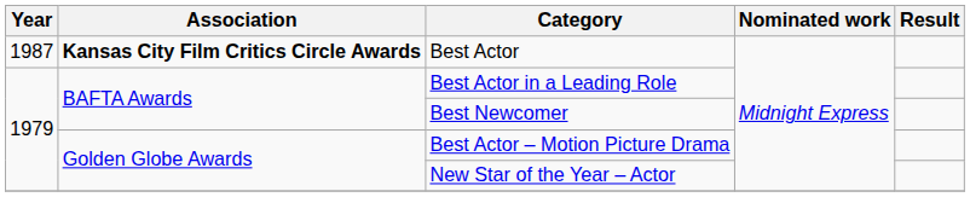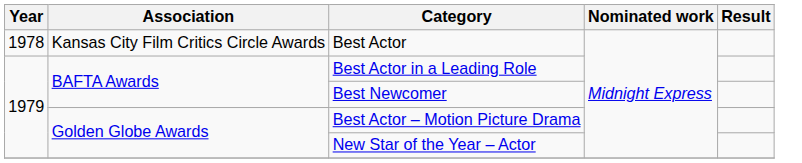Best Actor | Year: 1987 -> 1978
Best Actor | Association: bold -> normal
